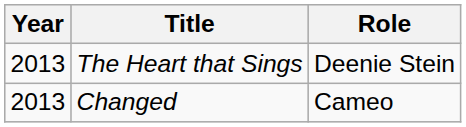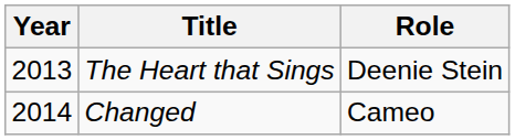Changed | Year: 2013 -> 2014
